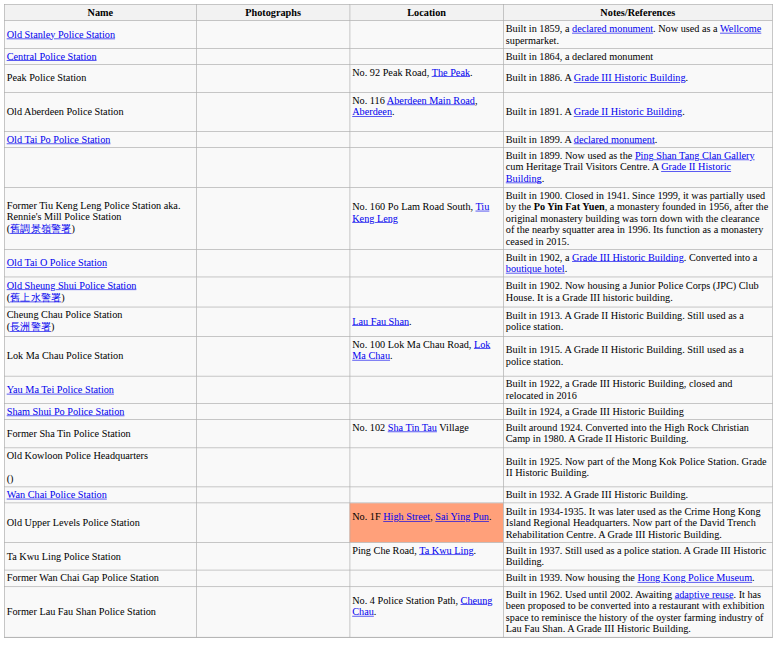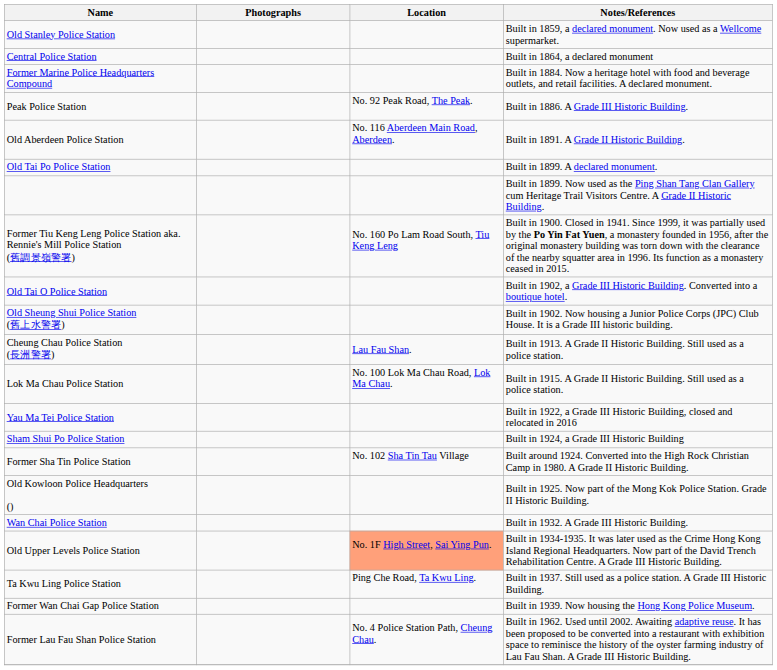+ row: Former Marine Police Headquarters Compound | Built in 1884. Now a heritage hotel with food and beverage outlets, and retail facilities. A declared monument.
